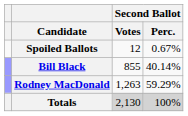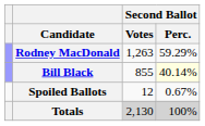rows swapped: Rodney MacDonald <-> Spoiled Ballots
Bill Black | Second Ballot / Perc.: no background -> lightyellow background
